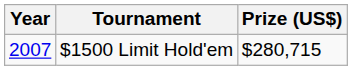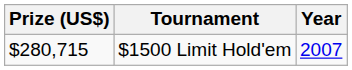columns swapped: Year <-> Prize (US$)
